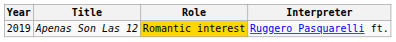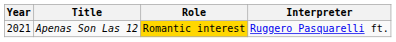Apenas Son Las 12 | Year: 2019 -> 2021
